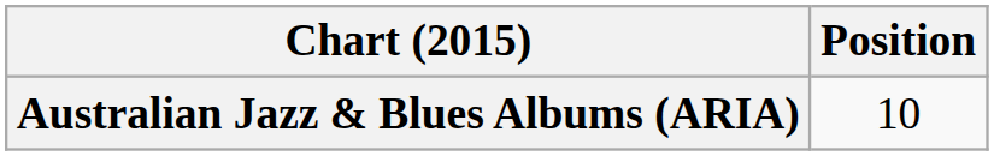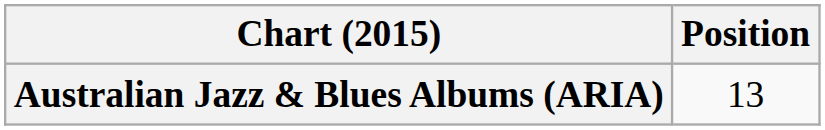Australian Jazz & Blues Albums (ARIA) | Position: 10 -> 13
